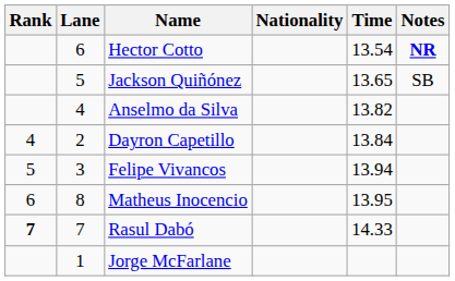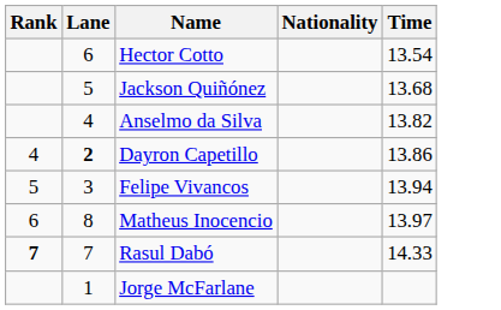- column: Notes | NR | SB
Jackson Quiñónez | Time: 13.65 -> 13.68
Dayron Capetillo | Lane: normal -> bold
Dayron Capetillo | Time: 13.84 -> 13.86
Matheus Inocencio | Time: 13.95 -> 13.97
